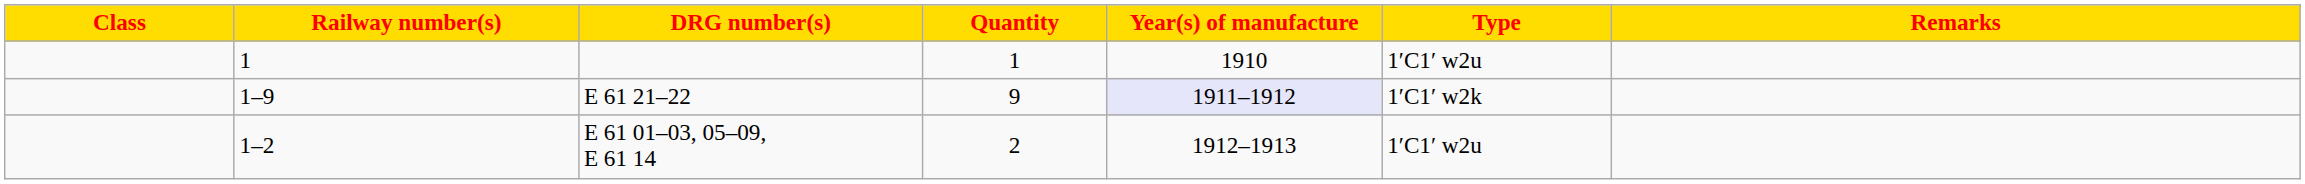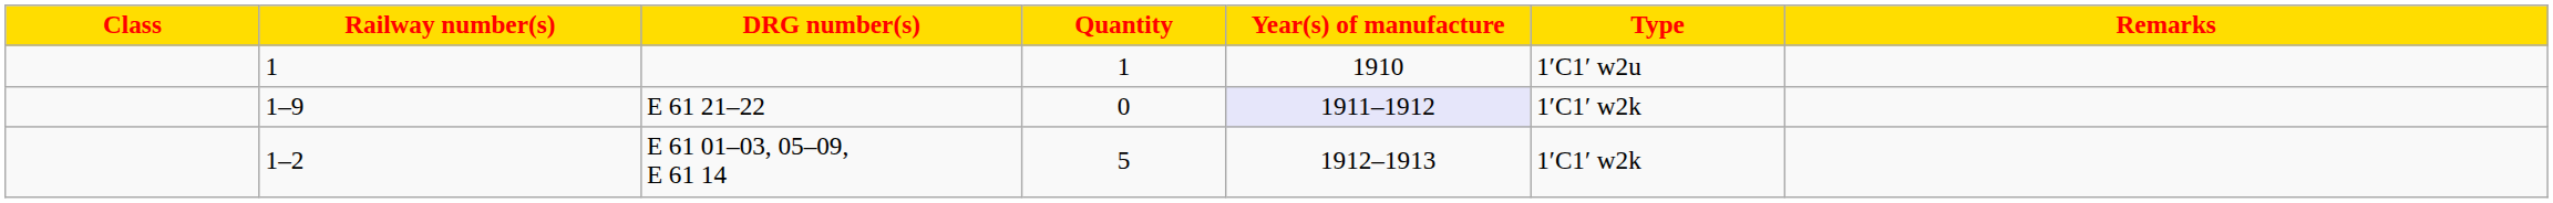1–9 | Quantity: 9 -> 0
1–2 | Quantity: 2 -> 5
1–2 | Type: 1′C1′ w2u -> 1′C1′ w2k
